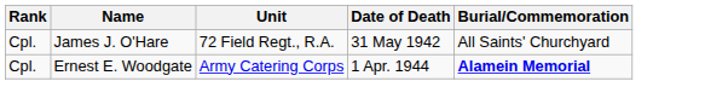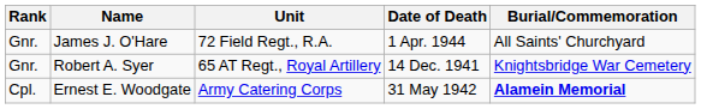James J. O'Hare | Rank: Cpl. -> Gnr.
James J. O'Hare | Date of Death: 31 May 1942 -> 1 Apr. 1944
+ row: Gnr. | Robert A. Syer | 65 AT Regt., Royal Artillery | 14 Dec. 1941 | Knightsbridge War Cemetery
Ernest E. Woodgate | Date of Death: 1 Apr. 1944 -> 31 May 1942
